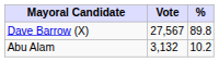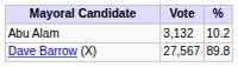rows swapped: Dave Barrow (X) <-> Abu Alam
